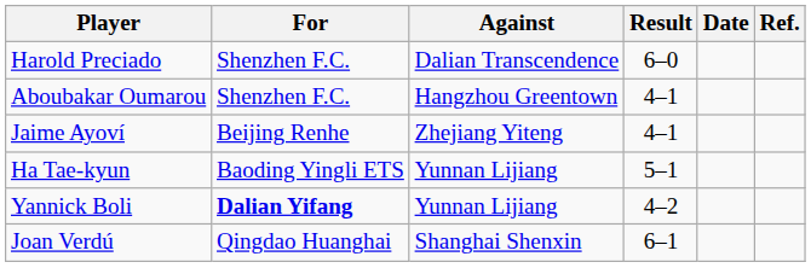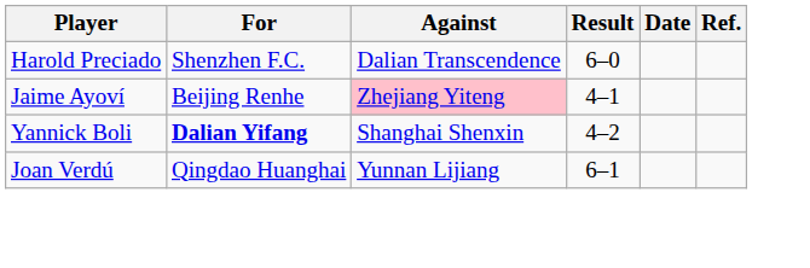- row: Aboubakar Oumarou | Shenzhen F.C. | Hangzhou Greentown | 4–1
Jaime Ayoví | Against: no background -> pink background
- row: Ha Tae-kyun | Baoding Yingli ETS | Yunnan Lijiang | 5–1
Yannick Boli | Against: Yunnan Lijiang -> Shanghai Shenxin
Joan Verdú | Against: Shanghai Shenxin -> Yunnan Lijiang
